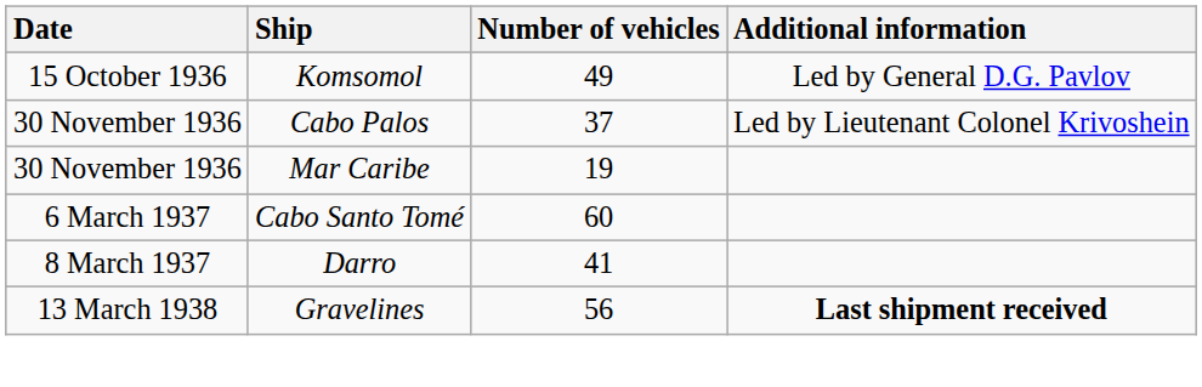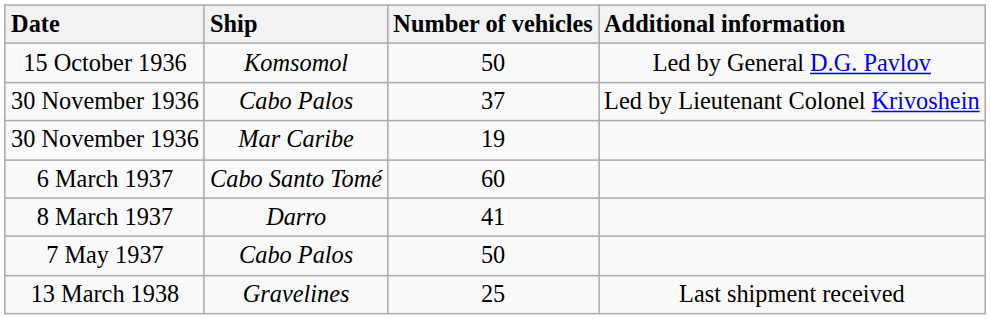15 October 1936 | Number of vehicles: 49 -> 50
+ row: 7 May 1937 | Cabo Palos | 50
13 March 1938 | Number of vehicles: 56 -> 25
13 March 1938 | Additional information: bold -> normal
